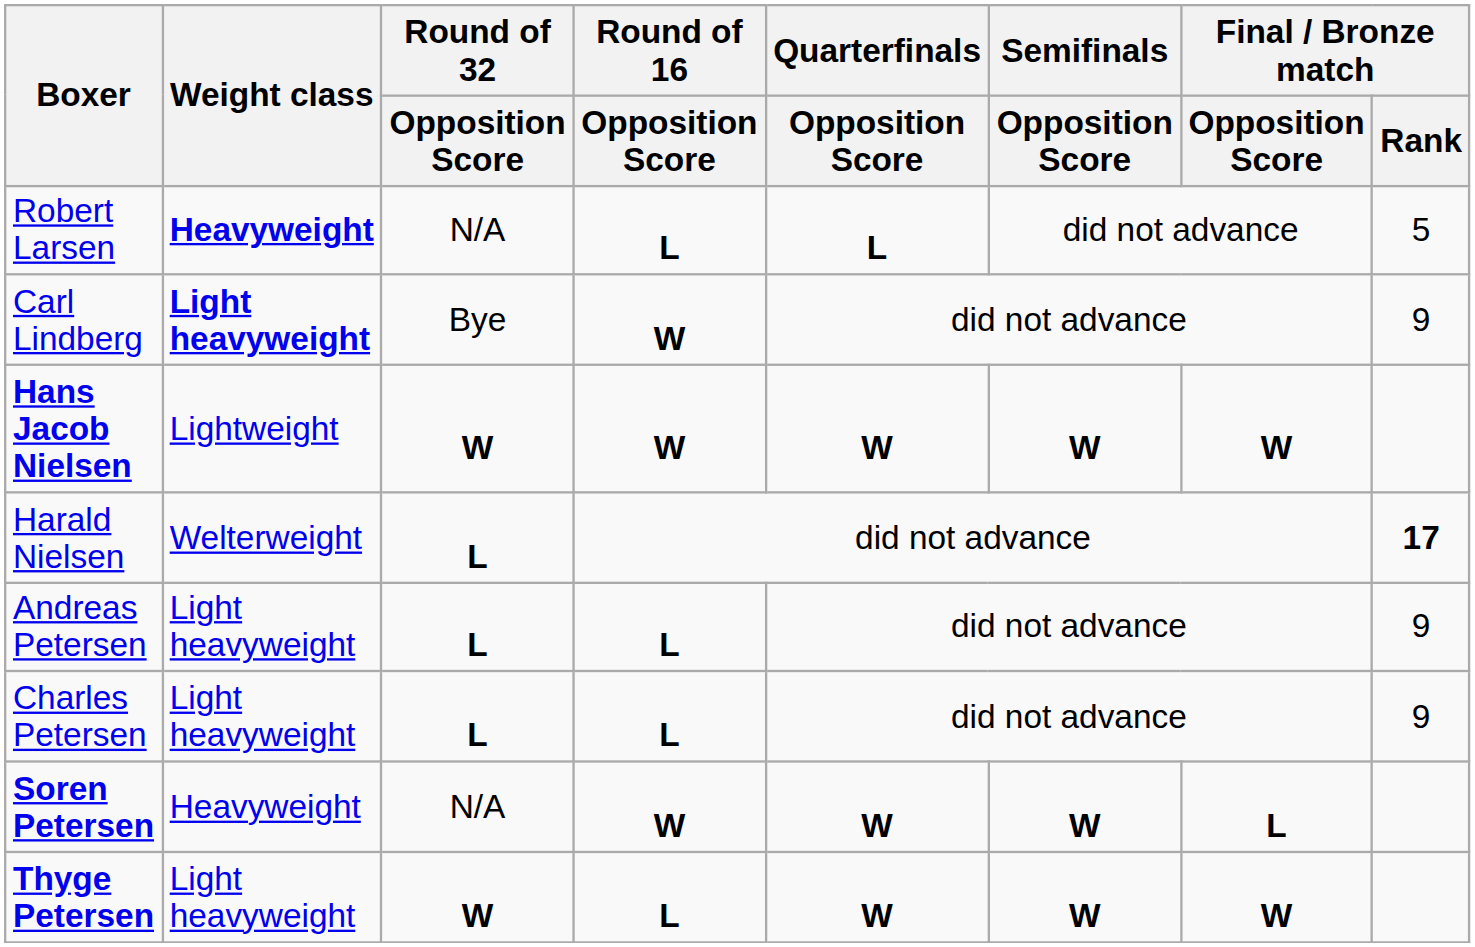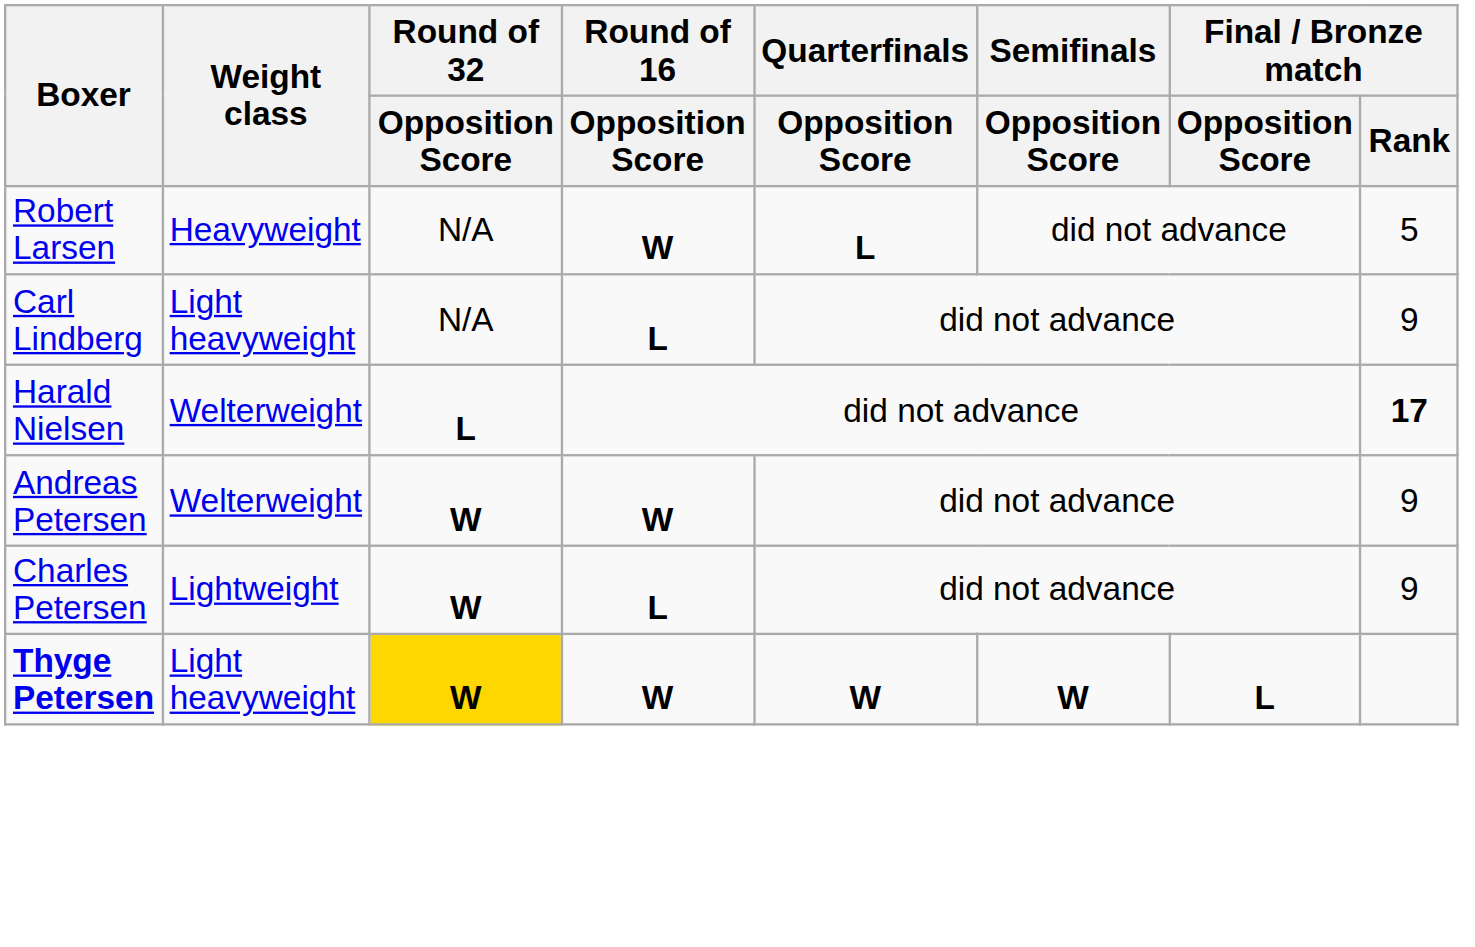Robert Larsen | Weight class: bold -> normal
Robert Larsen | Round of 16 / Opposition Score: L -> W
Carl Lindberg | Weight class: bold -> normal
Carl Lindberg | Round of 32 / Opposition Score: Bye -> N/A
Carl Lindberg | Round of 16 / Opposition Score: W -> L
- row: Hans Jacob Nielsen | Lightweight | W | W | W | W | W
Andreas Petersen | Weight class: Light heavyweight -> Welterweight
Andreas Petersen | Round of 32 / Opposition Score: L -> W
Andreas Petersen | Round of 16 / Opposition Score: L -> W
Charles Petersen | Weight class: Light heavyweight -> Lightweight
Charles Petersen | Round of 32 / Opposition Score: L -> W
- row: Soren Petersen | Heavyweight | N/A | W | W | W | L
Thyge Petersen | Round of 32 / Opposition Score: no background -> gold background
Thyge Petersen | Round of 16 / Opposition Score: L -> W
Thyge Petersen | Final / Bronze match / Opposition Score: W -> L
